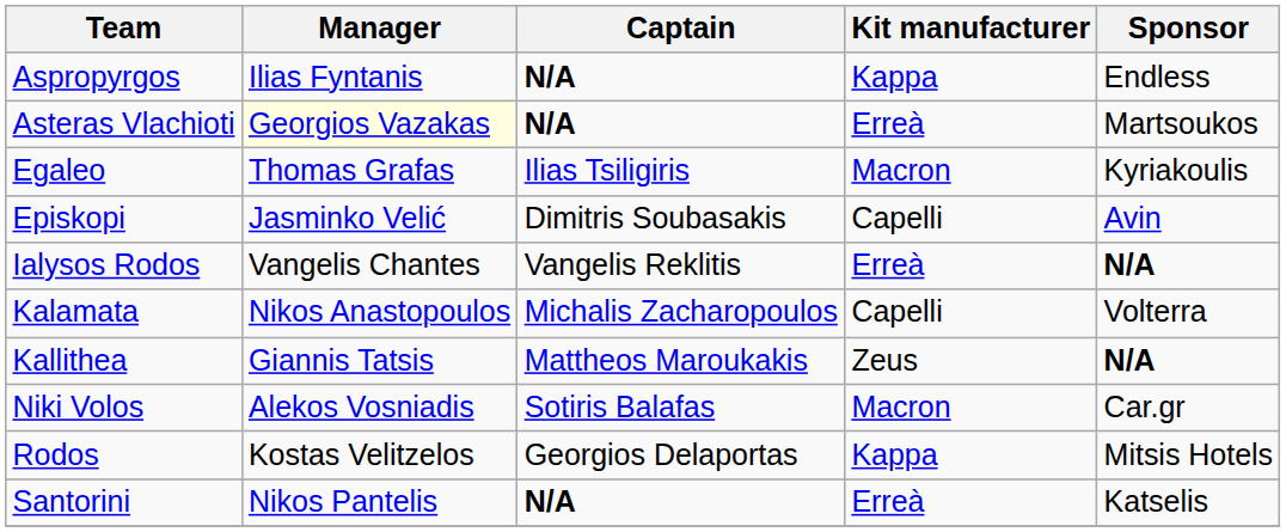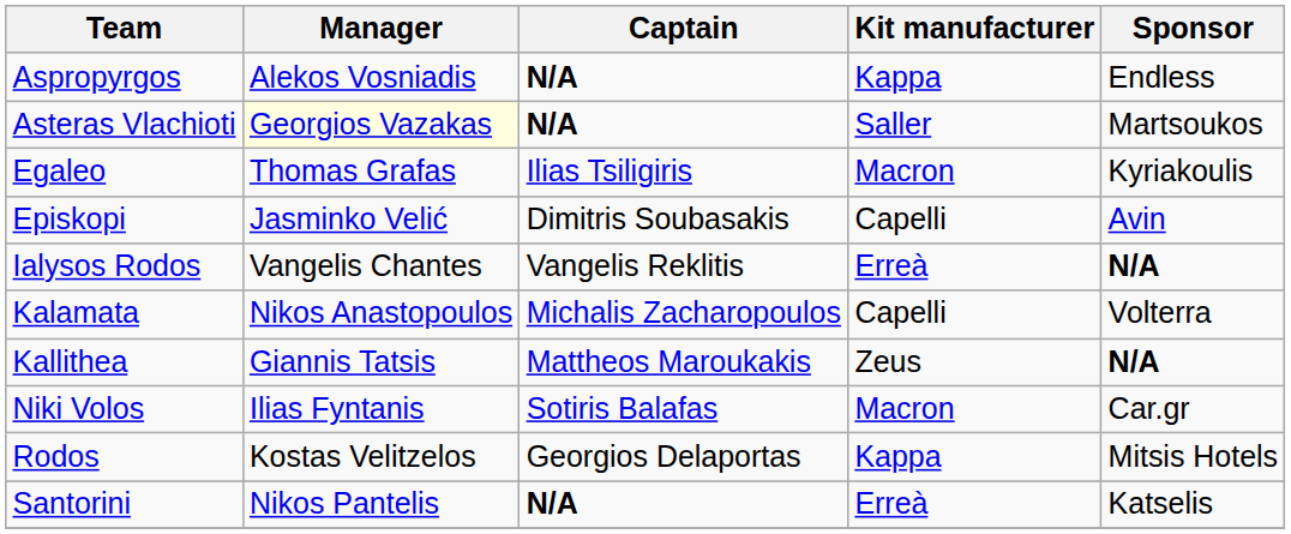Aspropyrgos | Manager: Ilias Fyntanis -> Alekos Vosniadis
Asteras Vlachioti | Kit manufacturer: Erreà -> Saller
Niki Volos | Manager: Alekos Vosniadis -> Ilias Fyntanis
